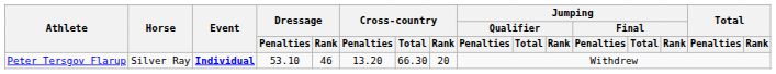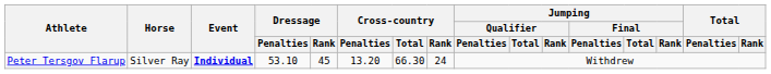Peter Tersgov Flarup | Dressage / Rank: 46 -> 45
Peter Tersgov Flarup | Cross-country / Rank: 20 -> 24
